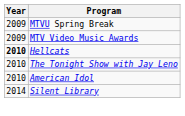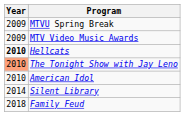The Tonight Show with Jay Leno | Year: no background -> lightsalmon background
+ row: 2018 | Family Feud
